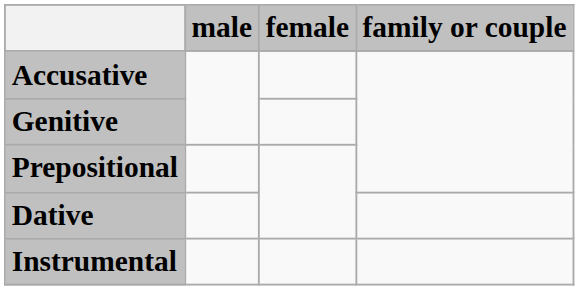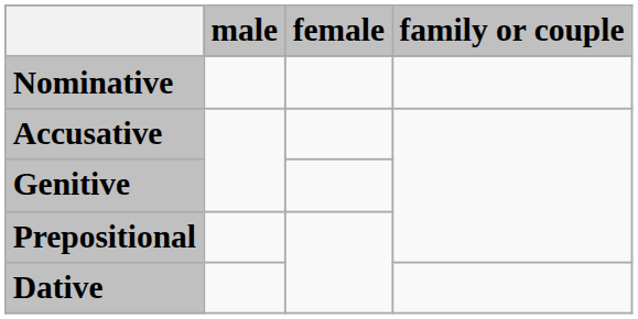+ row: Nominative
- row: Instrumental
